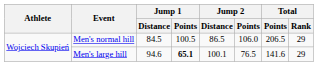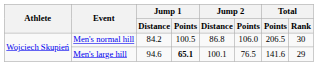Men's normal hill | Jump 1 / Distance: 84.5 -> 84.2
Men's normal hill | Jump 2 / Distance: 86.5 -> 86.8
Men's normal hill | Total / Rank: 29 -> 30
